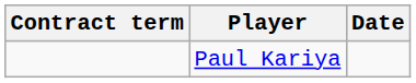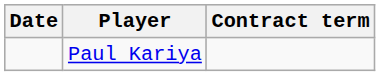columns swapped: Date <-> Contract term
